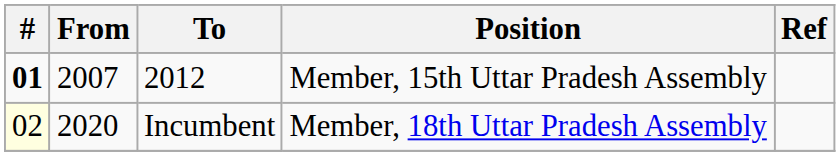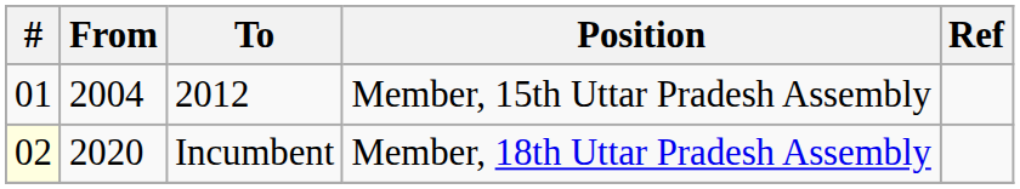2012 | #: bold -> normal
2012 | From: 2007 -> 2004
